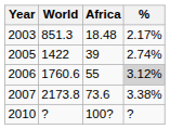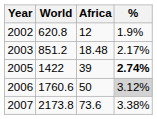+ row: 2002 | 620.8 | 12 | 1.9%
2003 | World: 851.3 -> 851.2
2005 | %: normal -> bold
2006 | Africa: 55 -> 50
- row: 2010 | ? | 100? | ?
